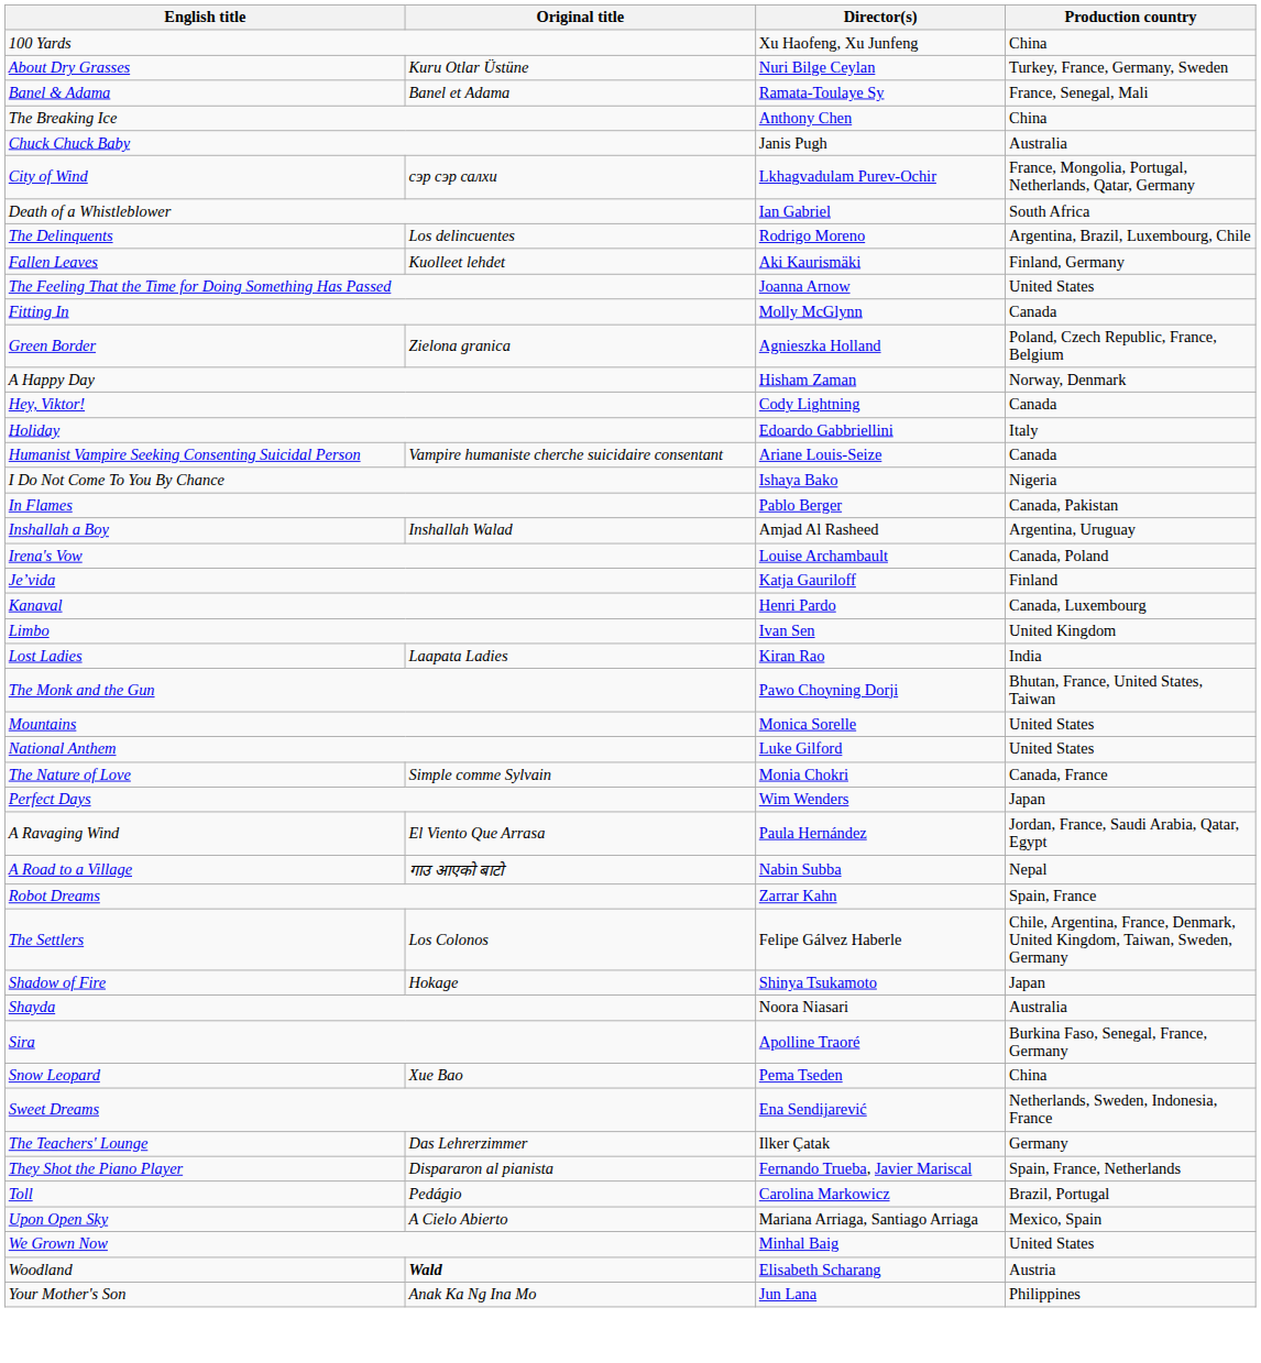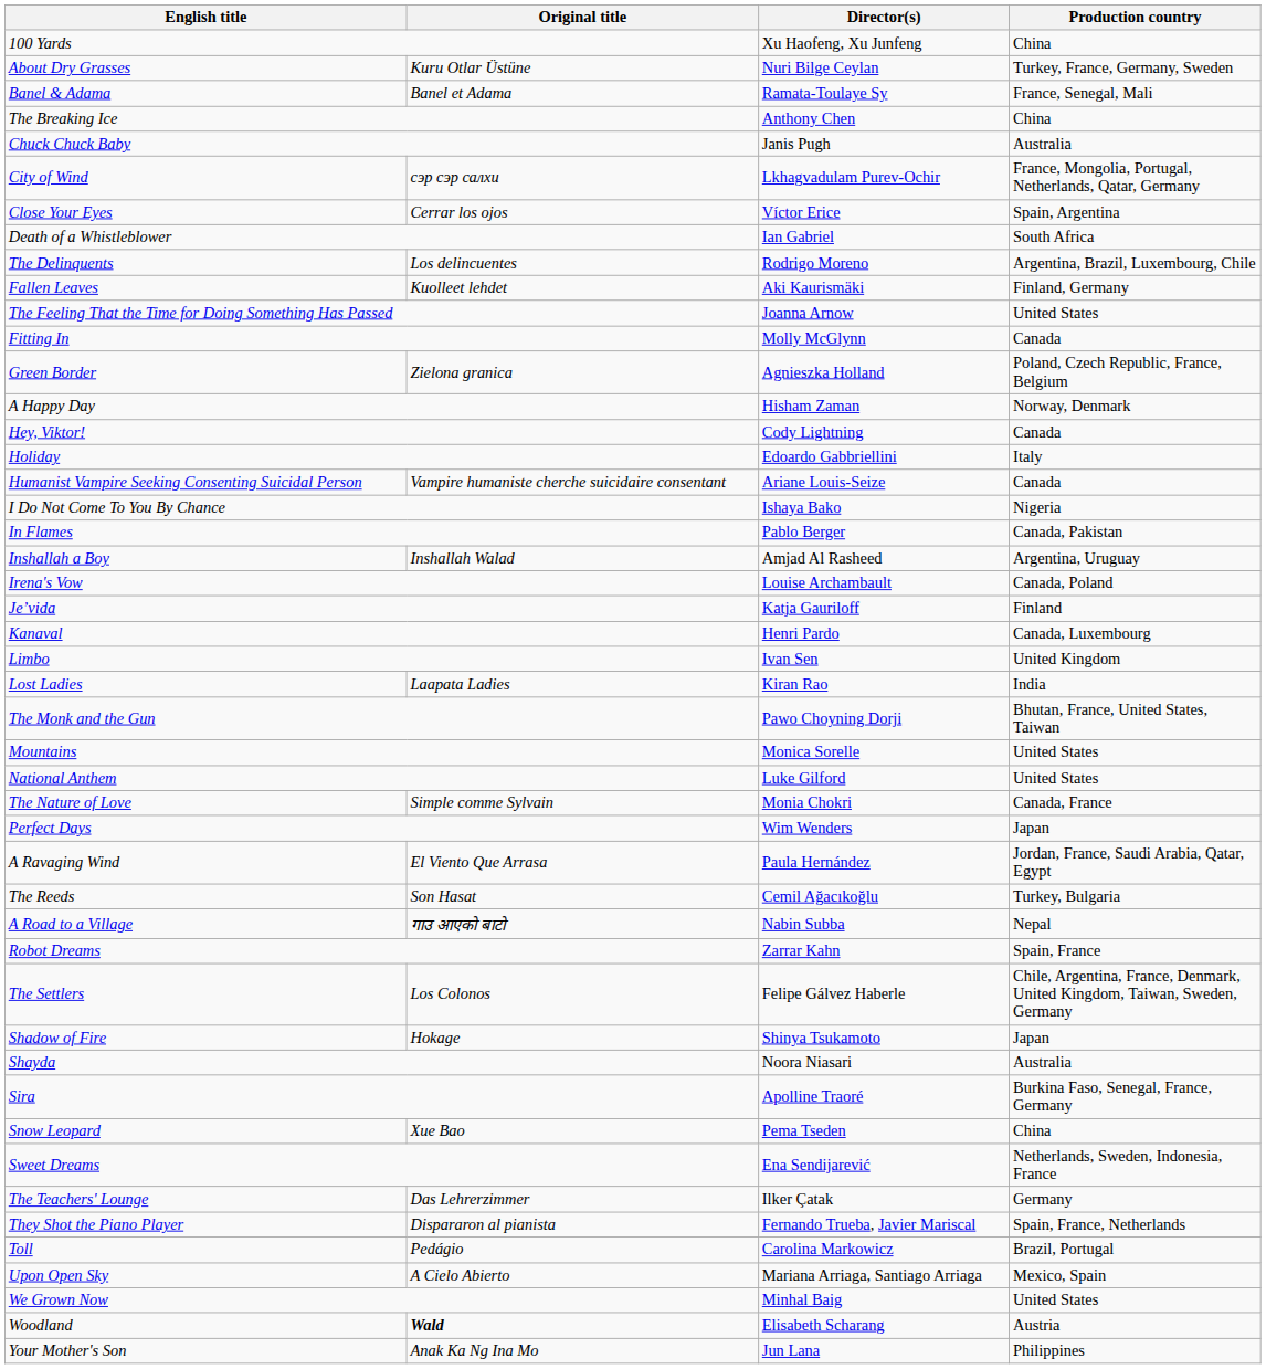+ row: Close Your Eyes | Cerrar los ojos | Víctor Erice | Spain, Argentina
+ row: The Reeds | Son Hasat | Cemil Ağacıkoğlu | Turkey, Bulgaria
